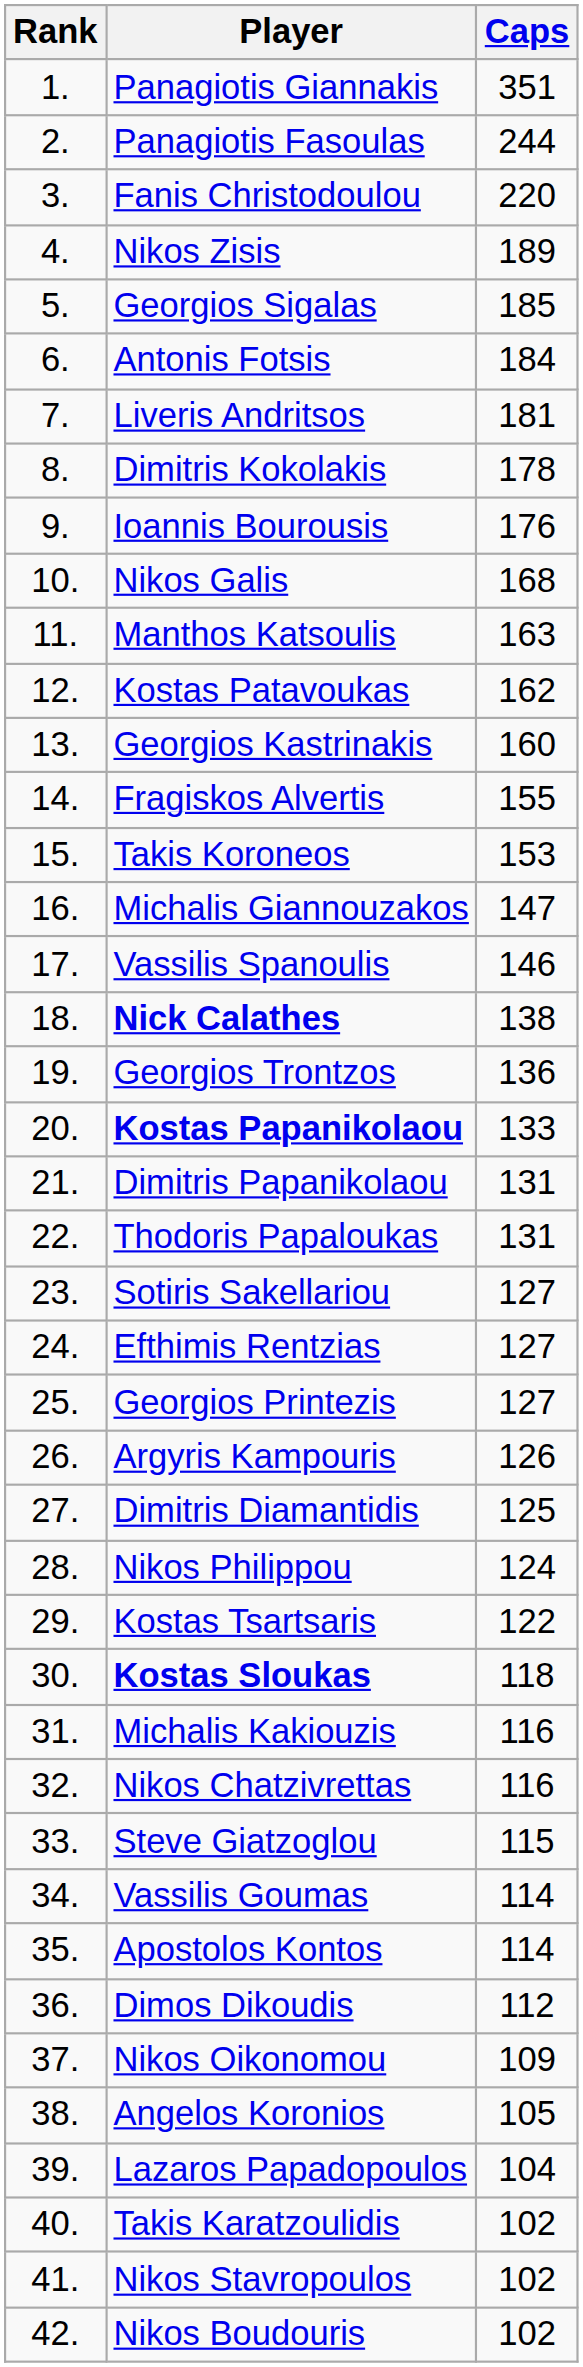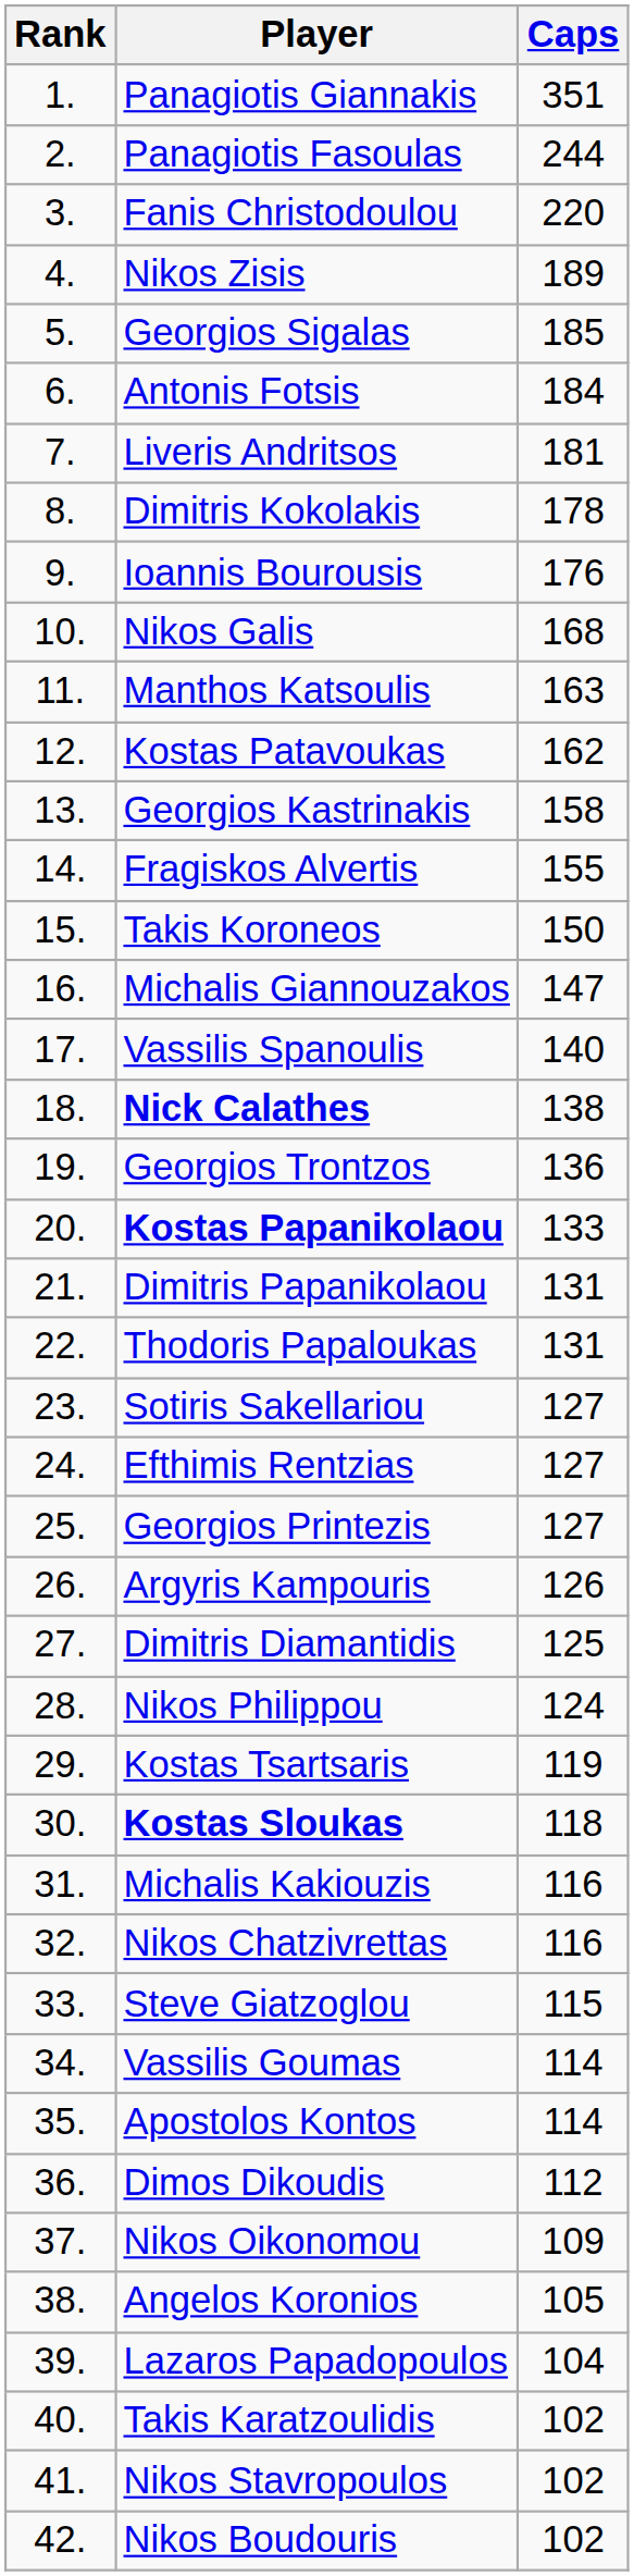Georgios Kastrinakis | Caps: 160 -> 158
Takis Koroneos | Caps: 153 -> 150
Vassilis Spanoulis | Caps: 146 -> 140
Kostas Tsartsaris | Caps: 122 -> 119
